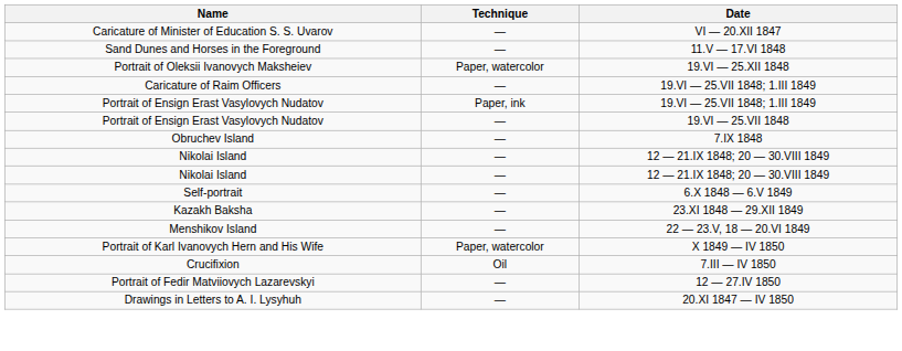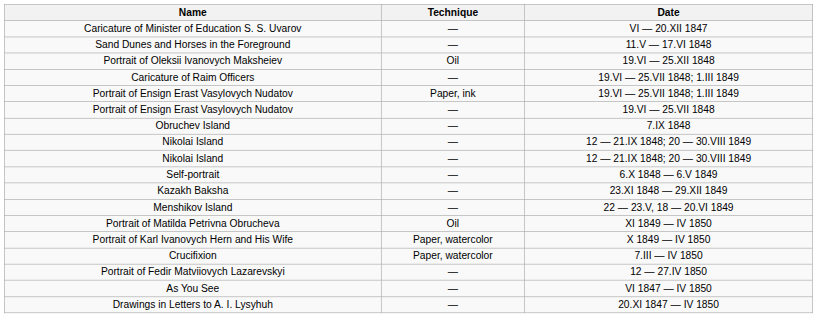Portrait of Oleksii Ivanovych Maksheiev | Technique: Paper, watercolor -> Oil
+ row: Portrait of Matilda Petrivna Obrucheva | Oil | XI 1849 — IV 1850
Crucifixion | Technique: Oil -> Paper, watercolor
+ row: As You See | — | VI 1847 — IV 1850
